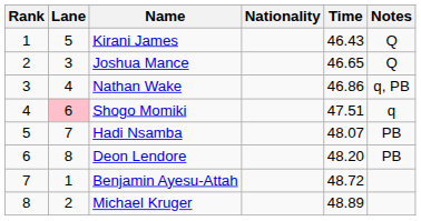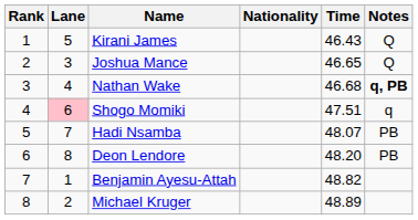Nathan Wake | Time: 46.86 -> 46.68
Nathan Wake | Notes: normal -> bold
Benjamin Ayesu-Attah | Time: 48.72 -> 48.82
